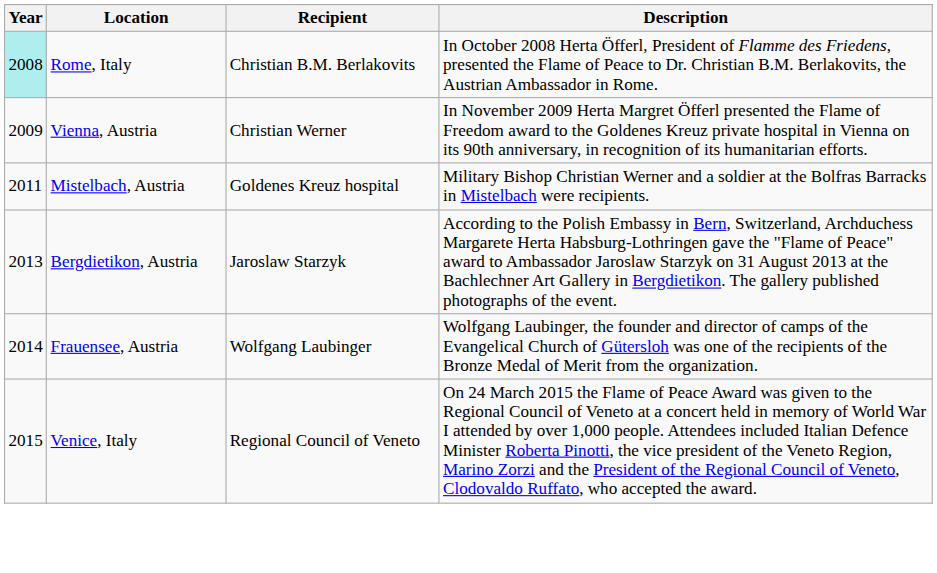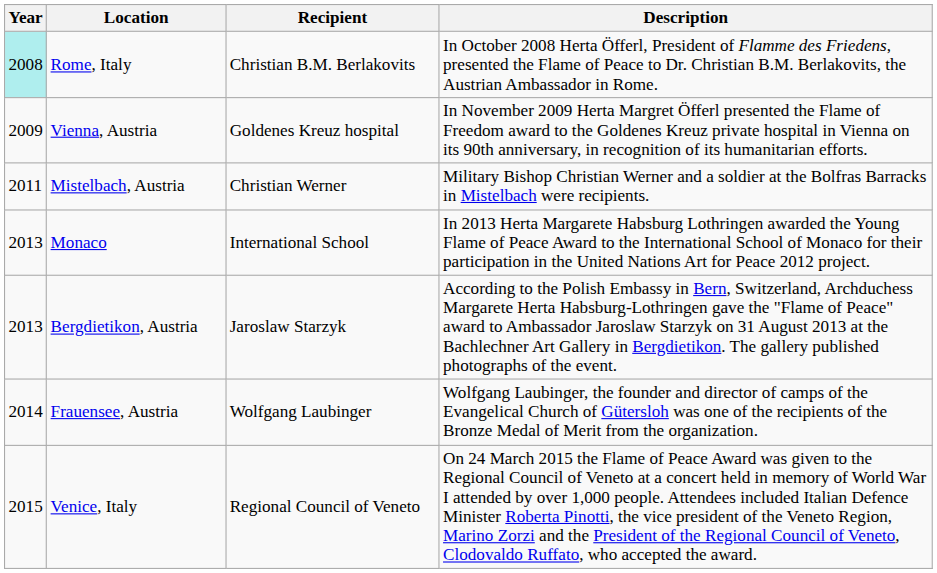Vienna, Austria | Recipient: Christian Werner -> Goldenes Kreuz hospital
Mistelbach, Austria | Recipient: Goldenes Kreuz hospital -> Christian Werner
+ row: 2013 | Monaco | International School | In 2013 Herta Margarete Habsburg Lothringen awarded the Young Flame of Peace Award to the International School of Monaco for their participation in the United Nations Art for Peace 2012 project.
